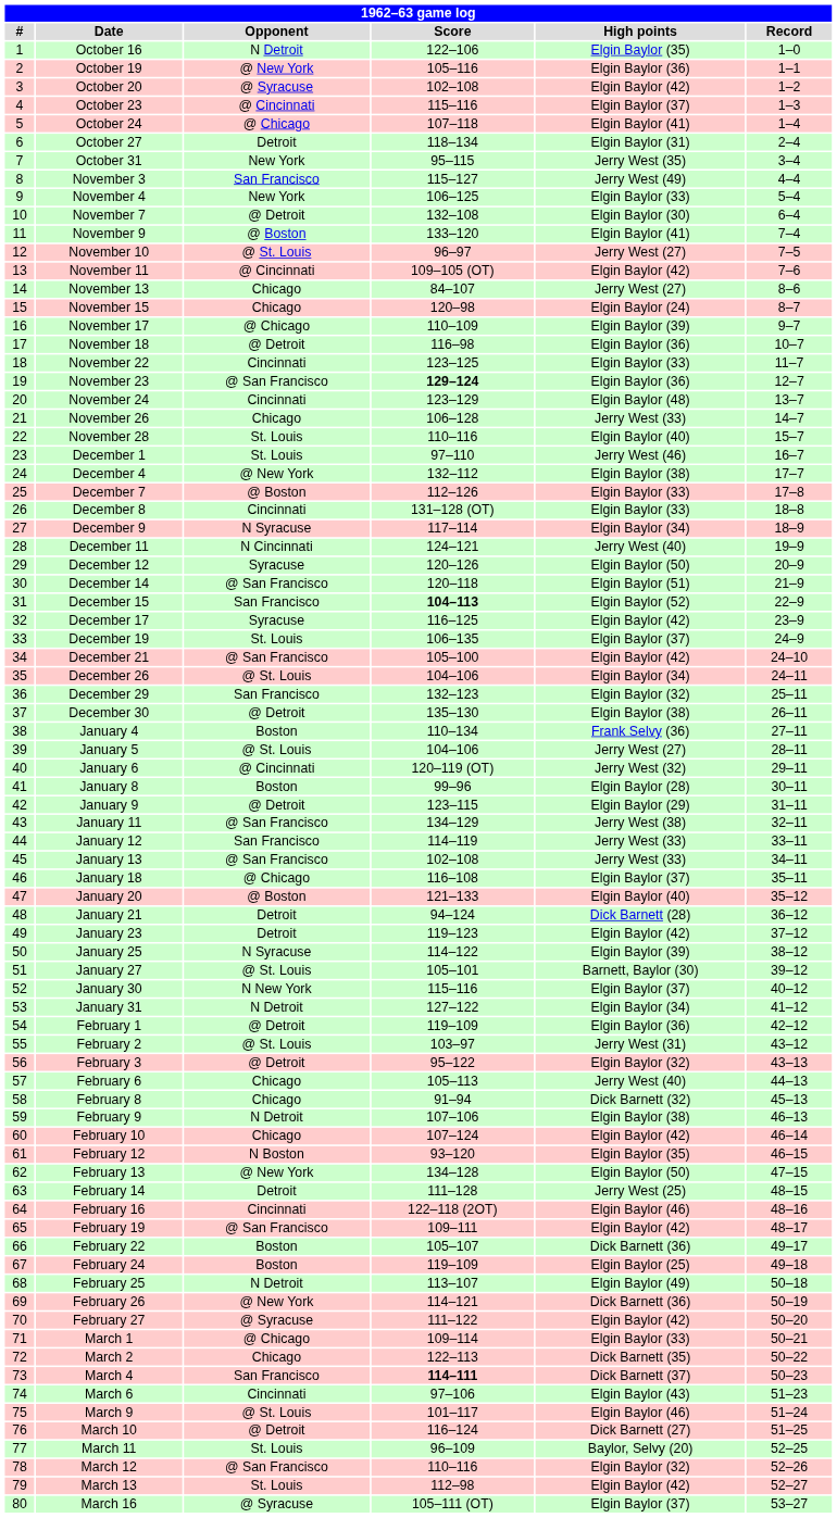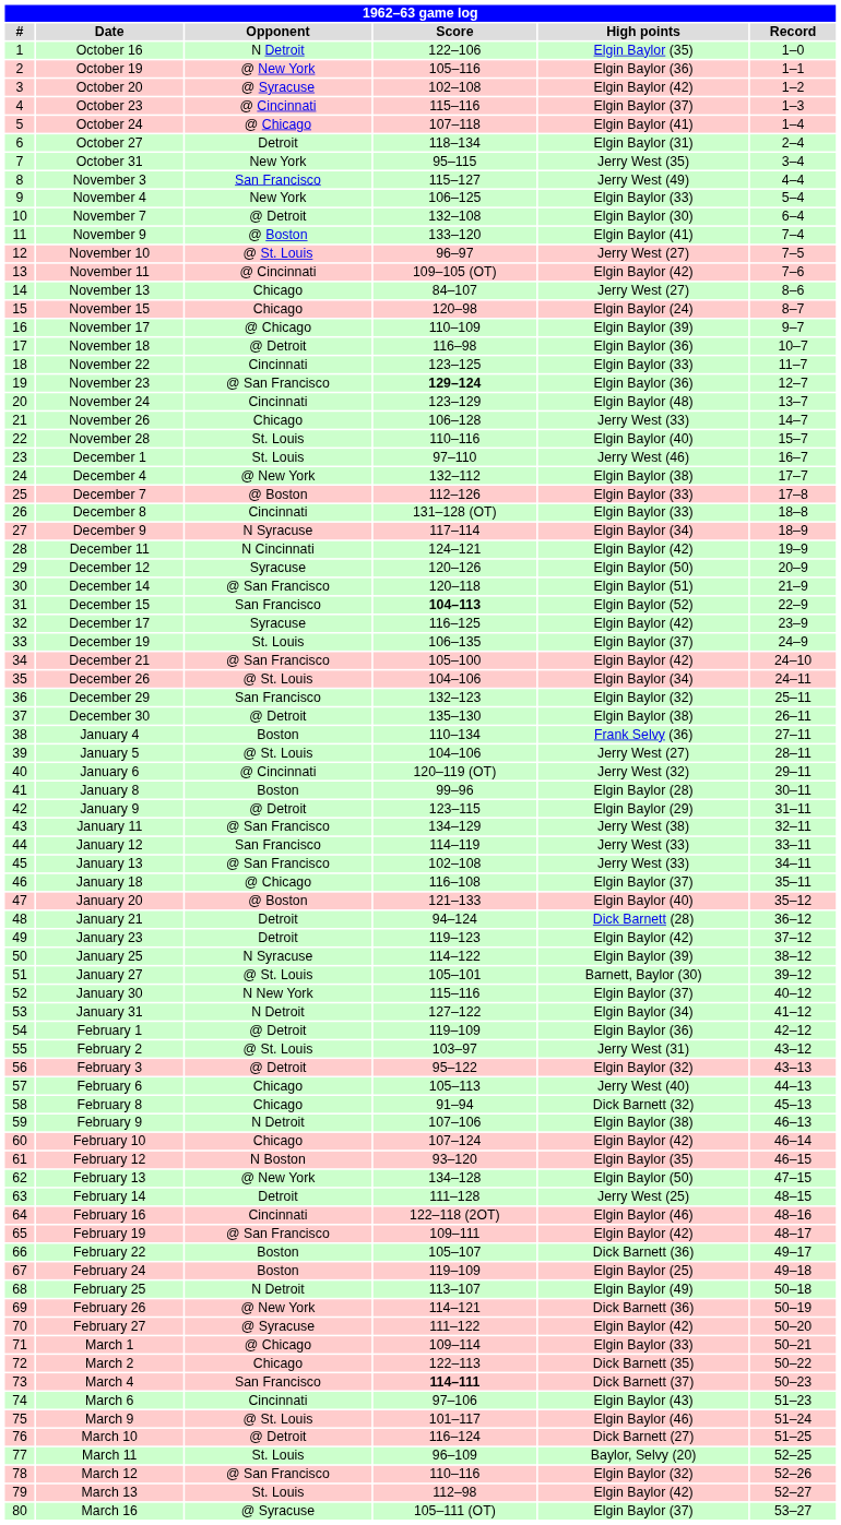December 11 | High points: Jerry West (40) -> Elgin Baylor (42)
